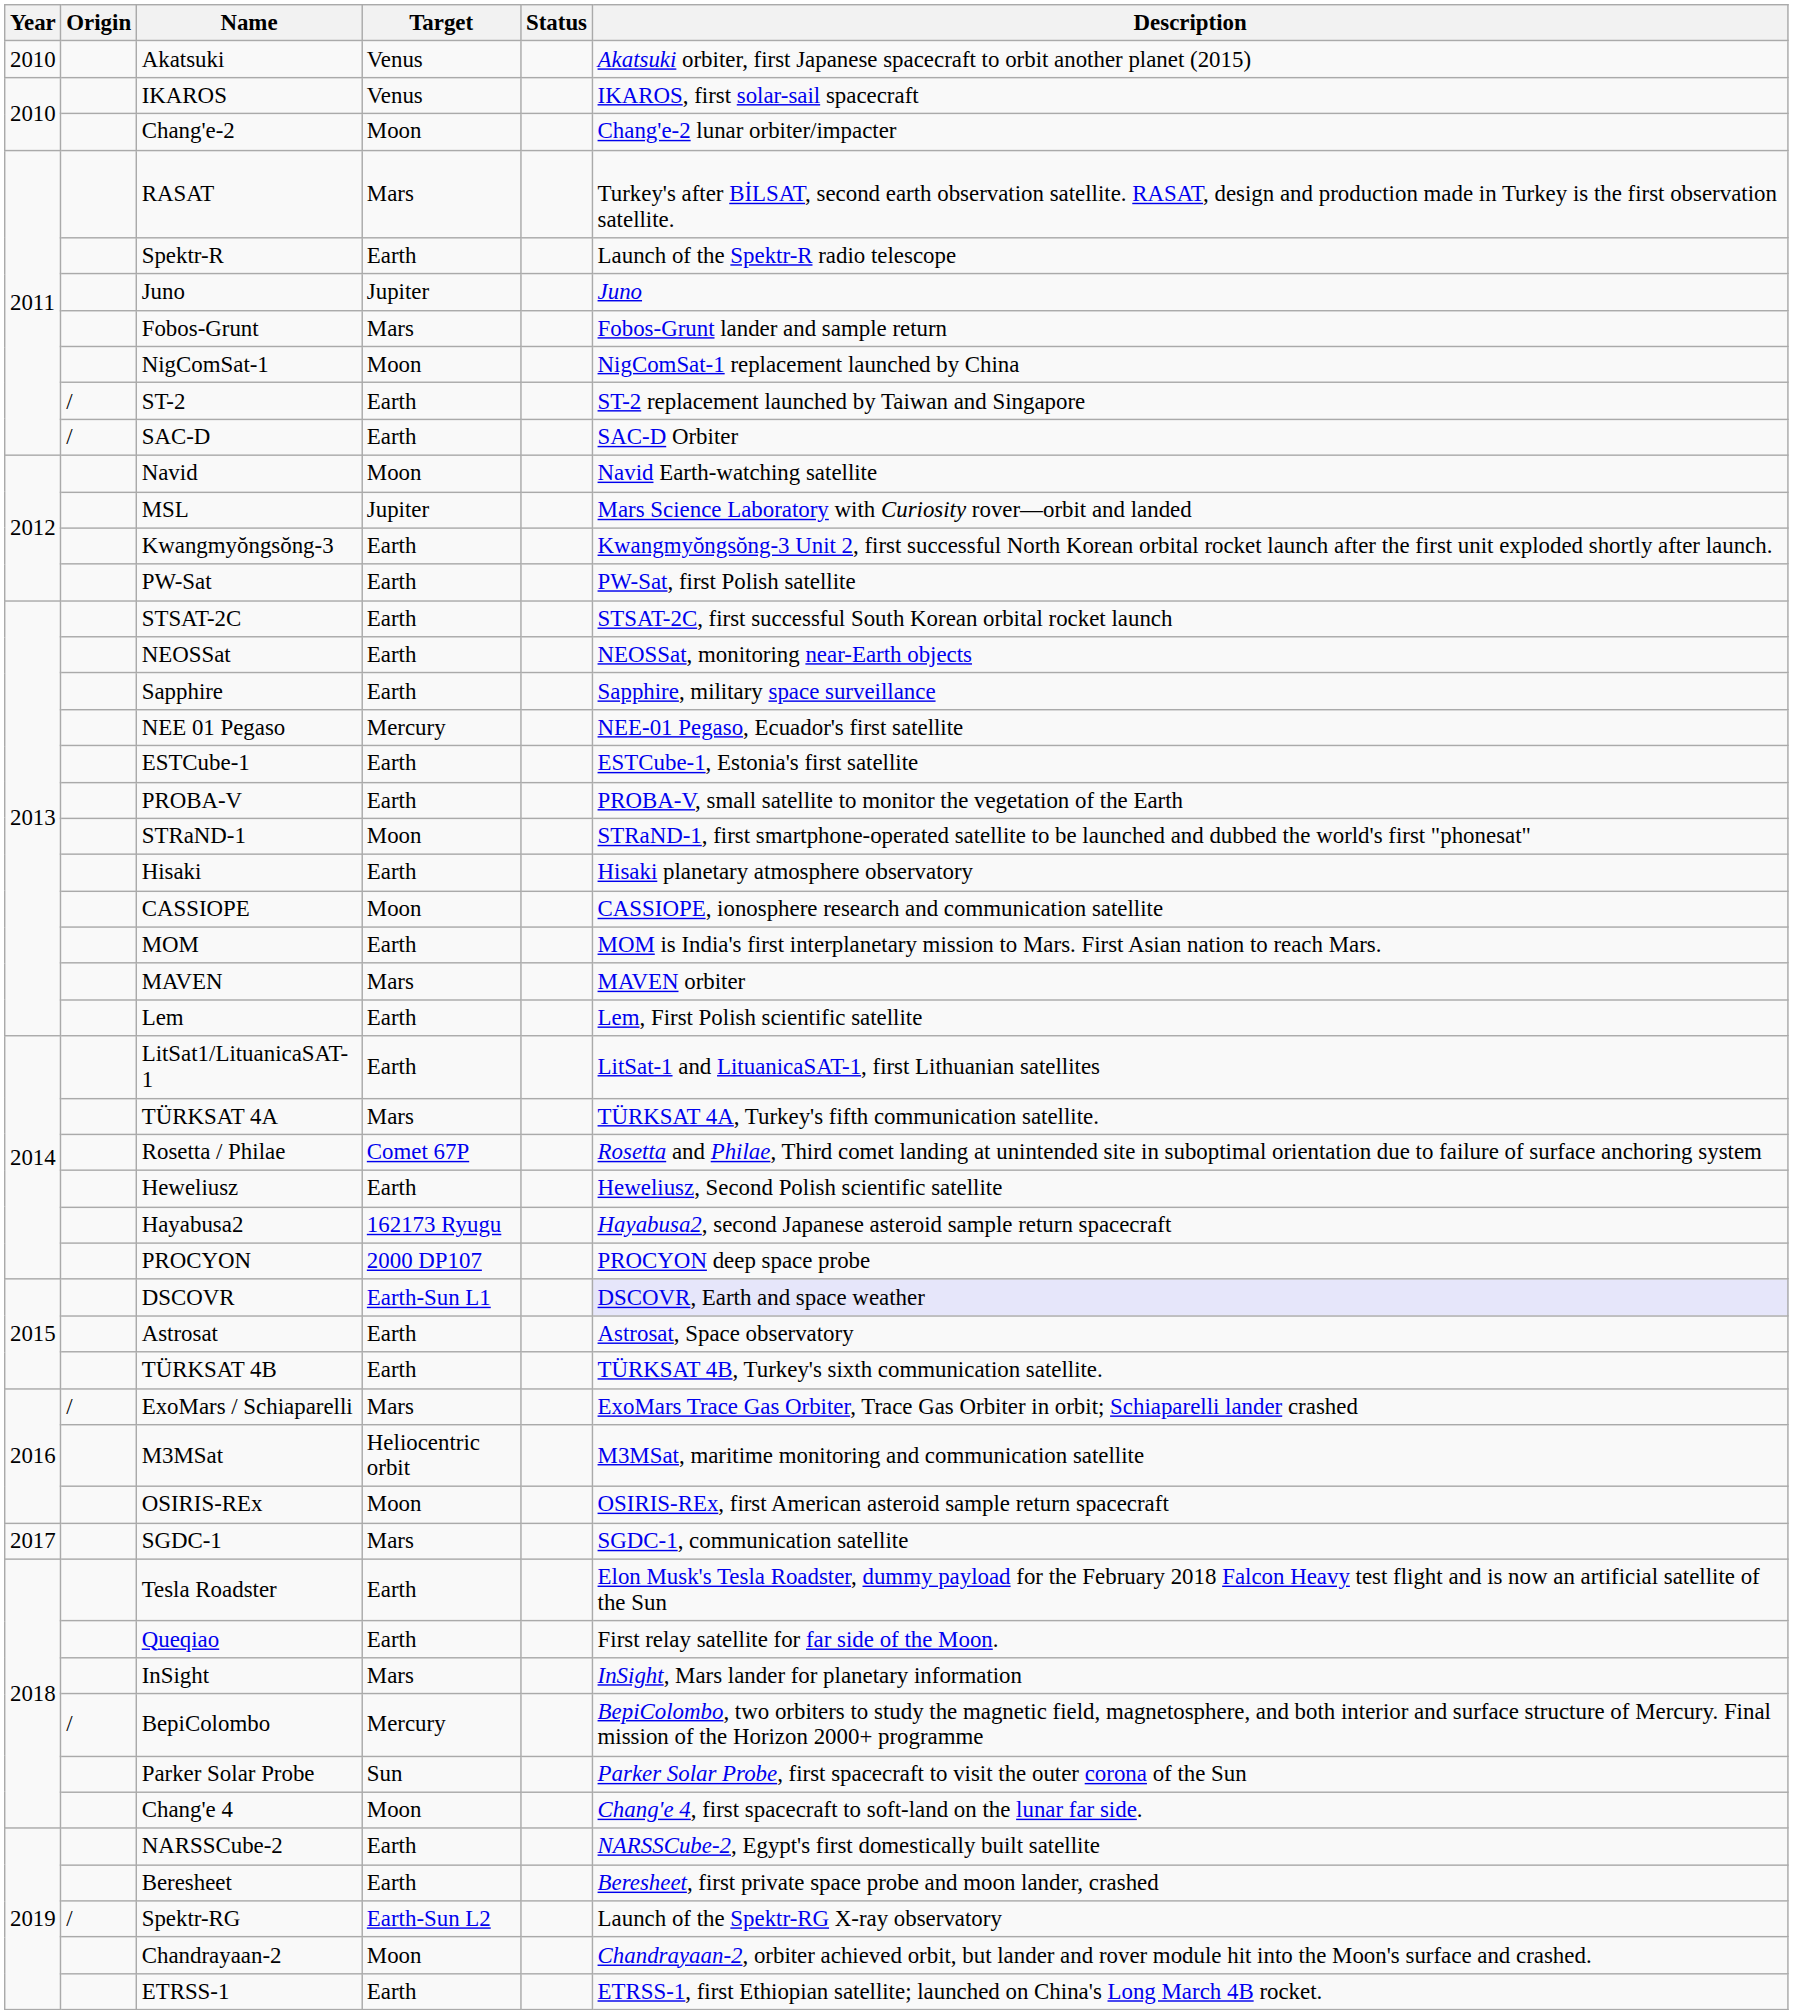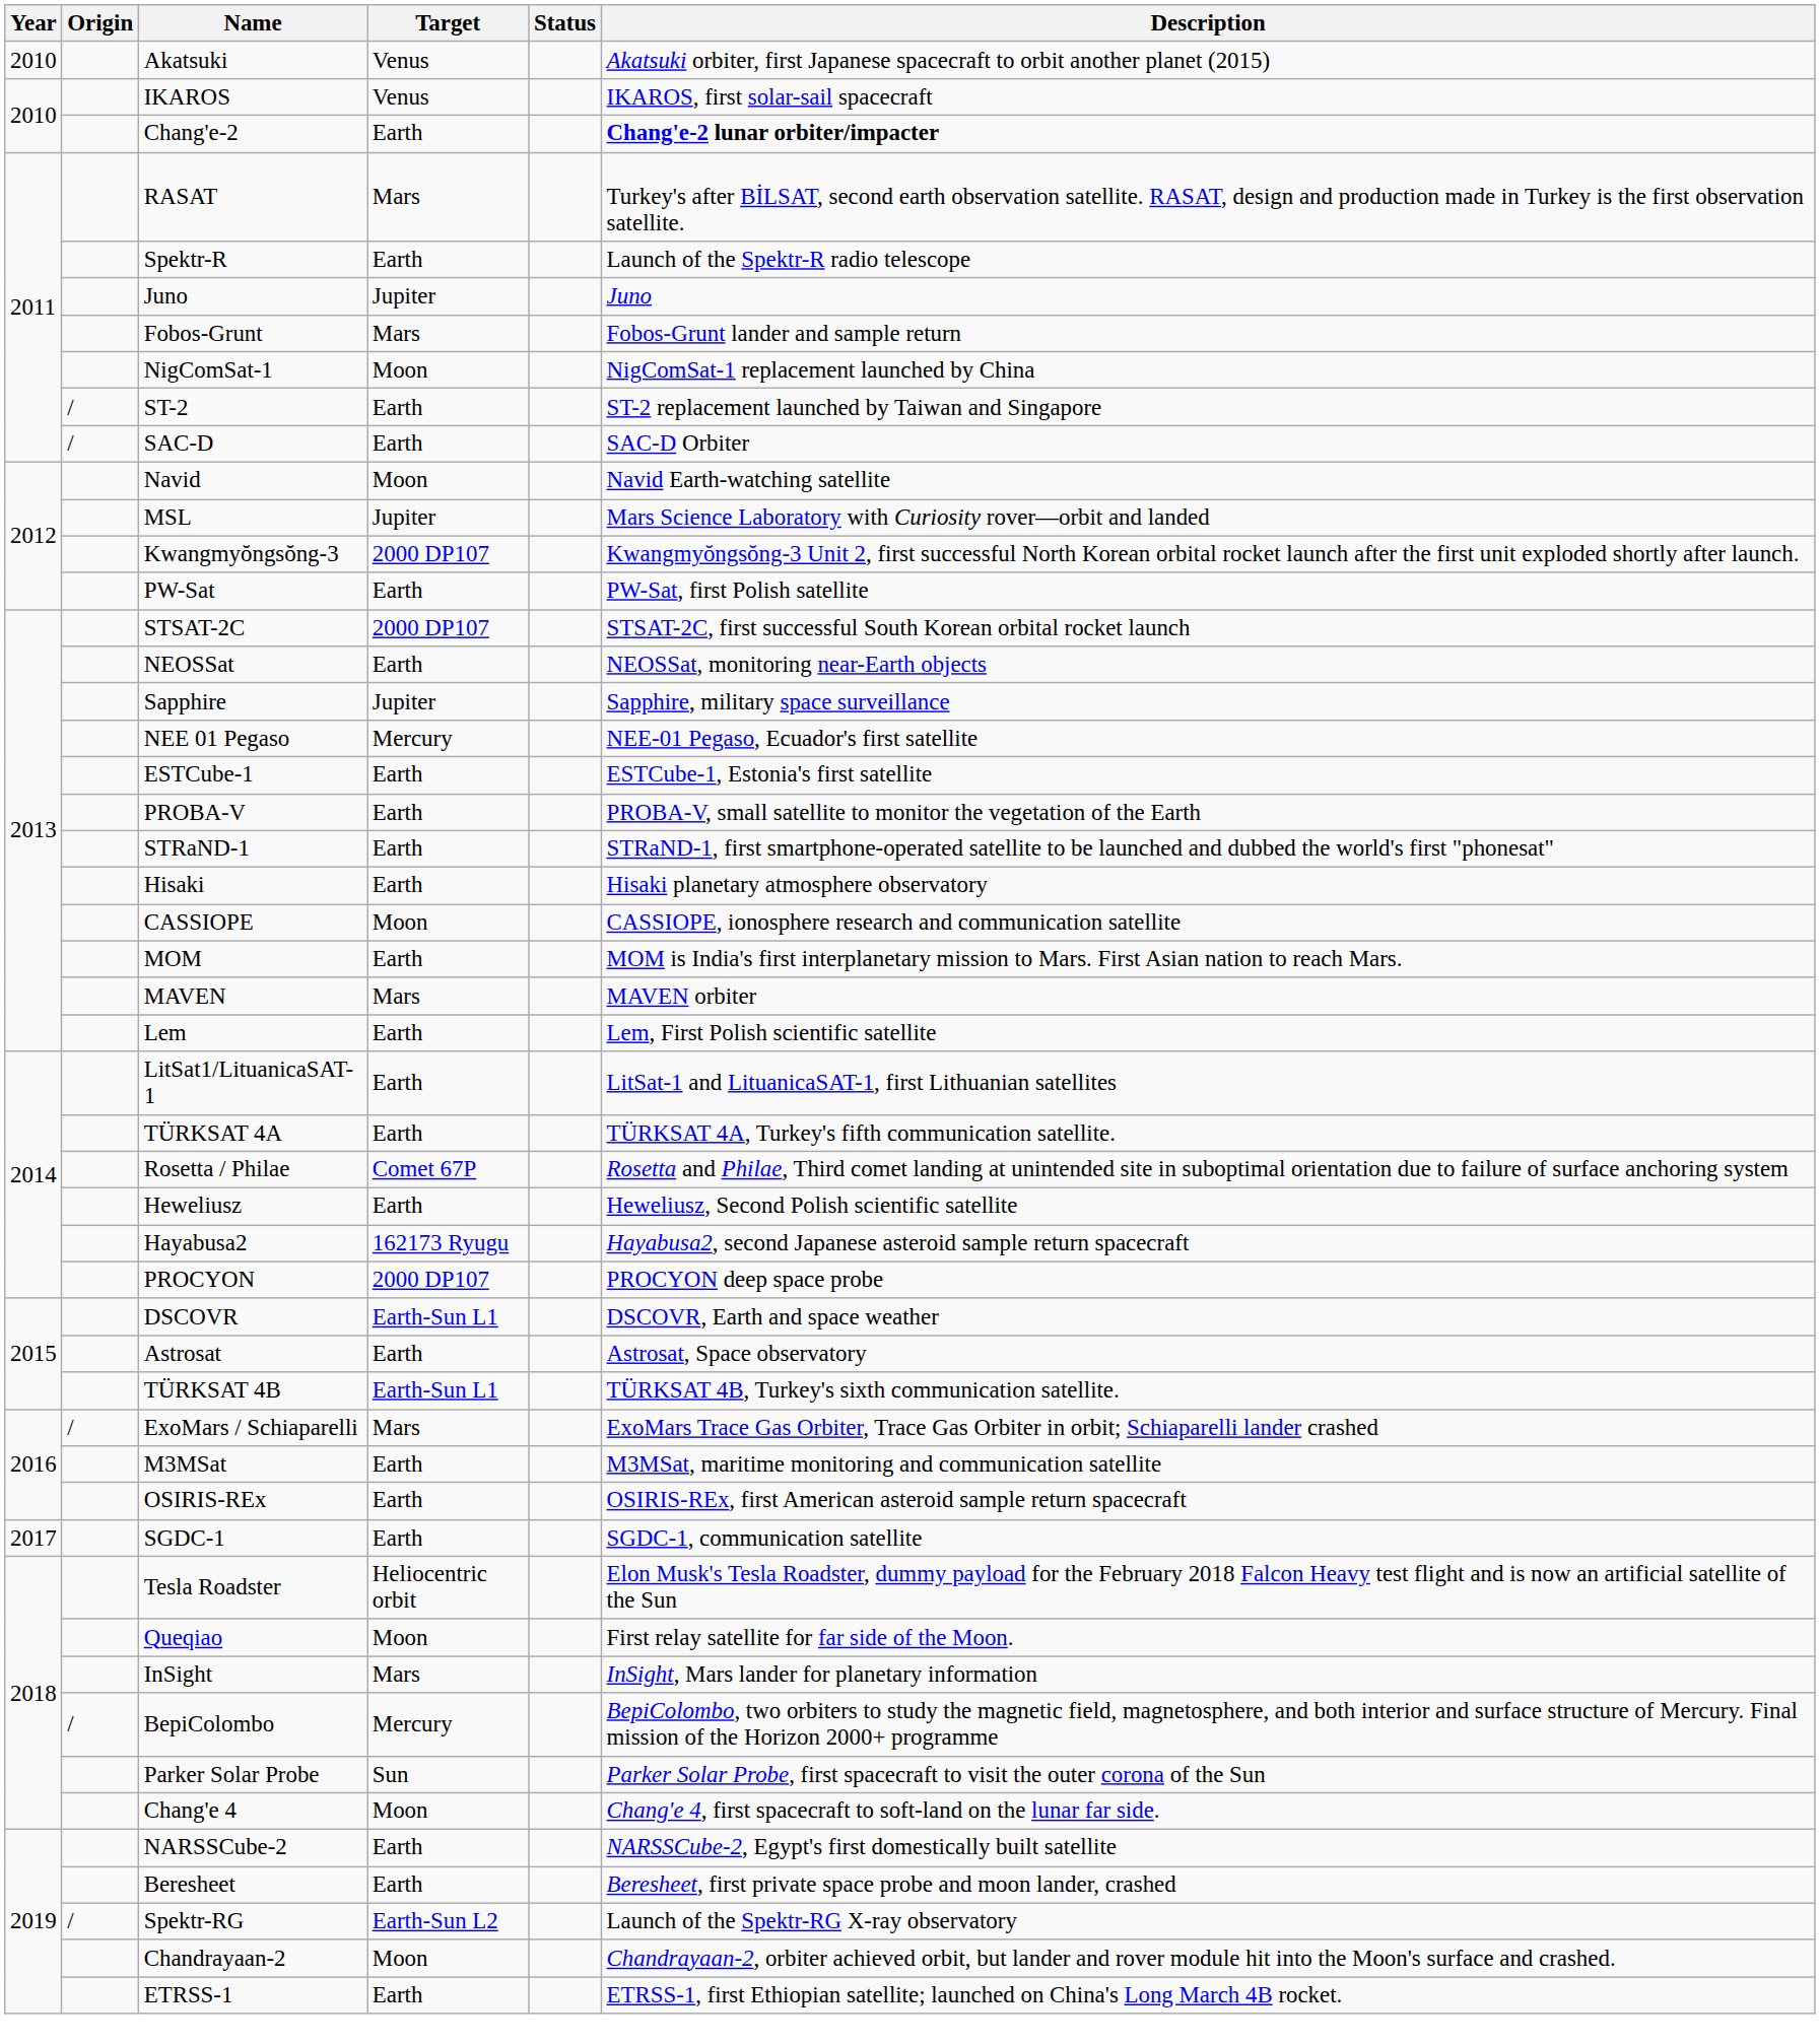Chang'e-2 | Target: Moon -> Earth
Chang'e-2 | Description: normal -> bold
Kwangmyŏngsŏng-3 | Target: Earth -> 2000 DP107
STSAT-2C | Target: Earth -> 2000 DP107
Sapphire | Target: Earth -> Jupiter
STRaND-1 | Target: Moon -> Earth
TÜRKSAT 4A | Target: Mars -> Earth
DSCOVR | Description: lavender background -> no background
TÜRKSAT 4B | Target: Earth -> Earth-Sun L1
M3MSat | Target: Heliocentric orbit -> Earth
OSIRIS-REx | Target: Moon -> Earth
SGDC-1 | Target: Mars -> Earth
Tesla Roadster | Target: Earth -> Heliocentric orbit
Queqiao | Target: Earth -> Moon
